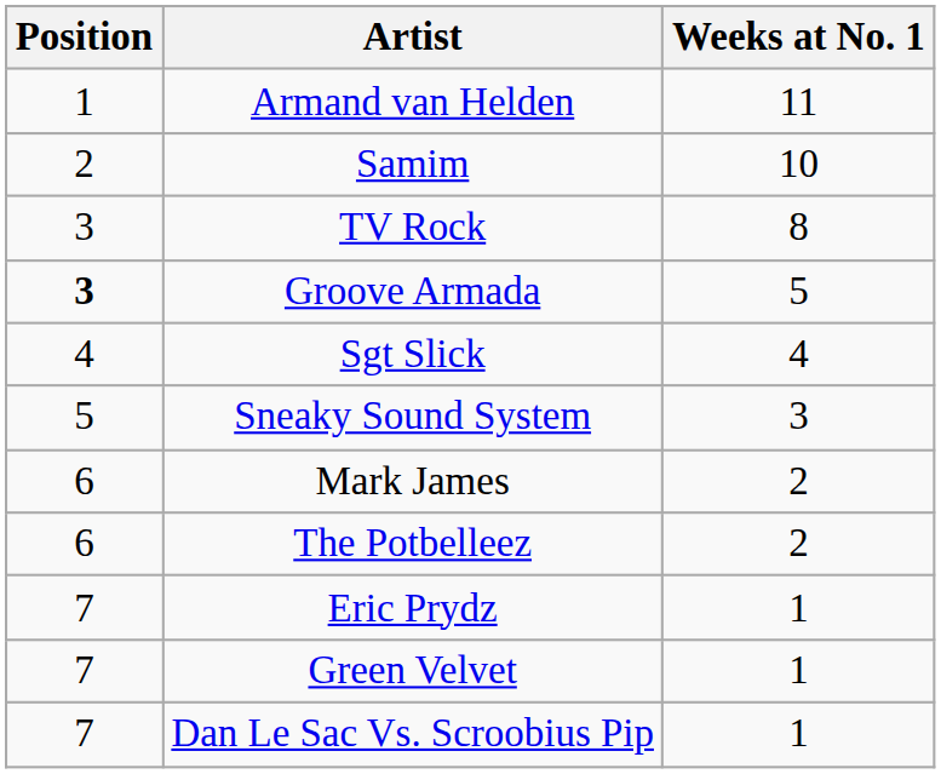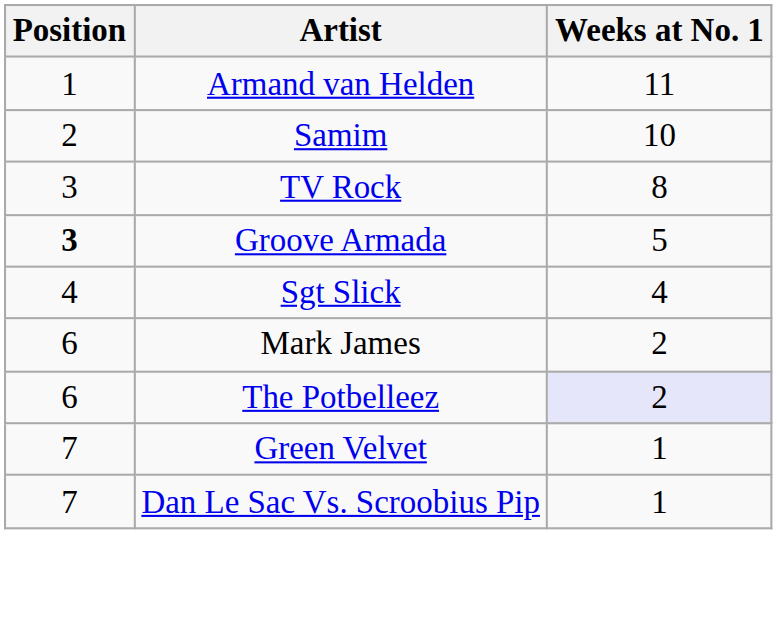- row: 5 | Sneaky Sound System | 3
The Potbelleez | Weeks at No. 1: no background -> lavender background
- row: 7 | Eric Prydz | 1
